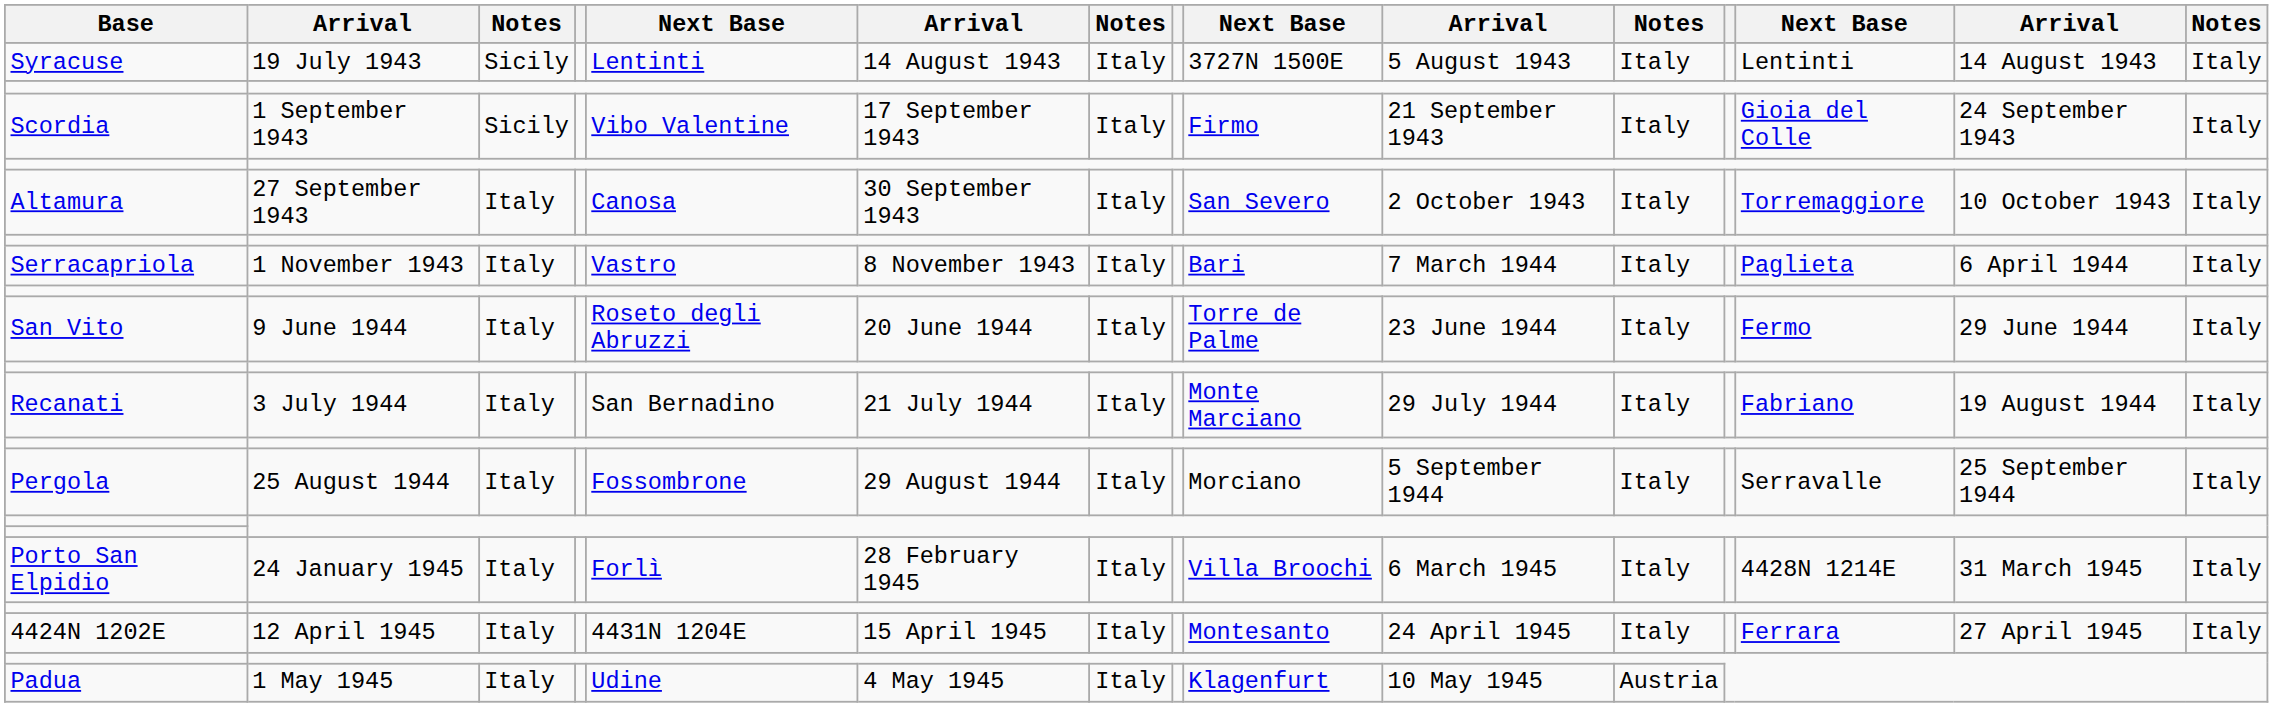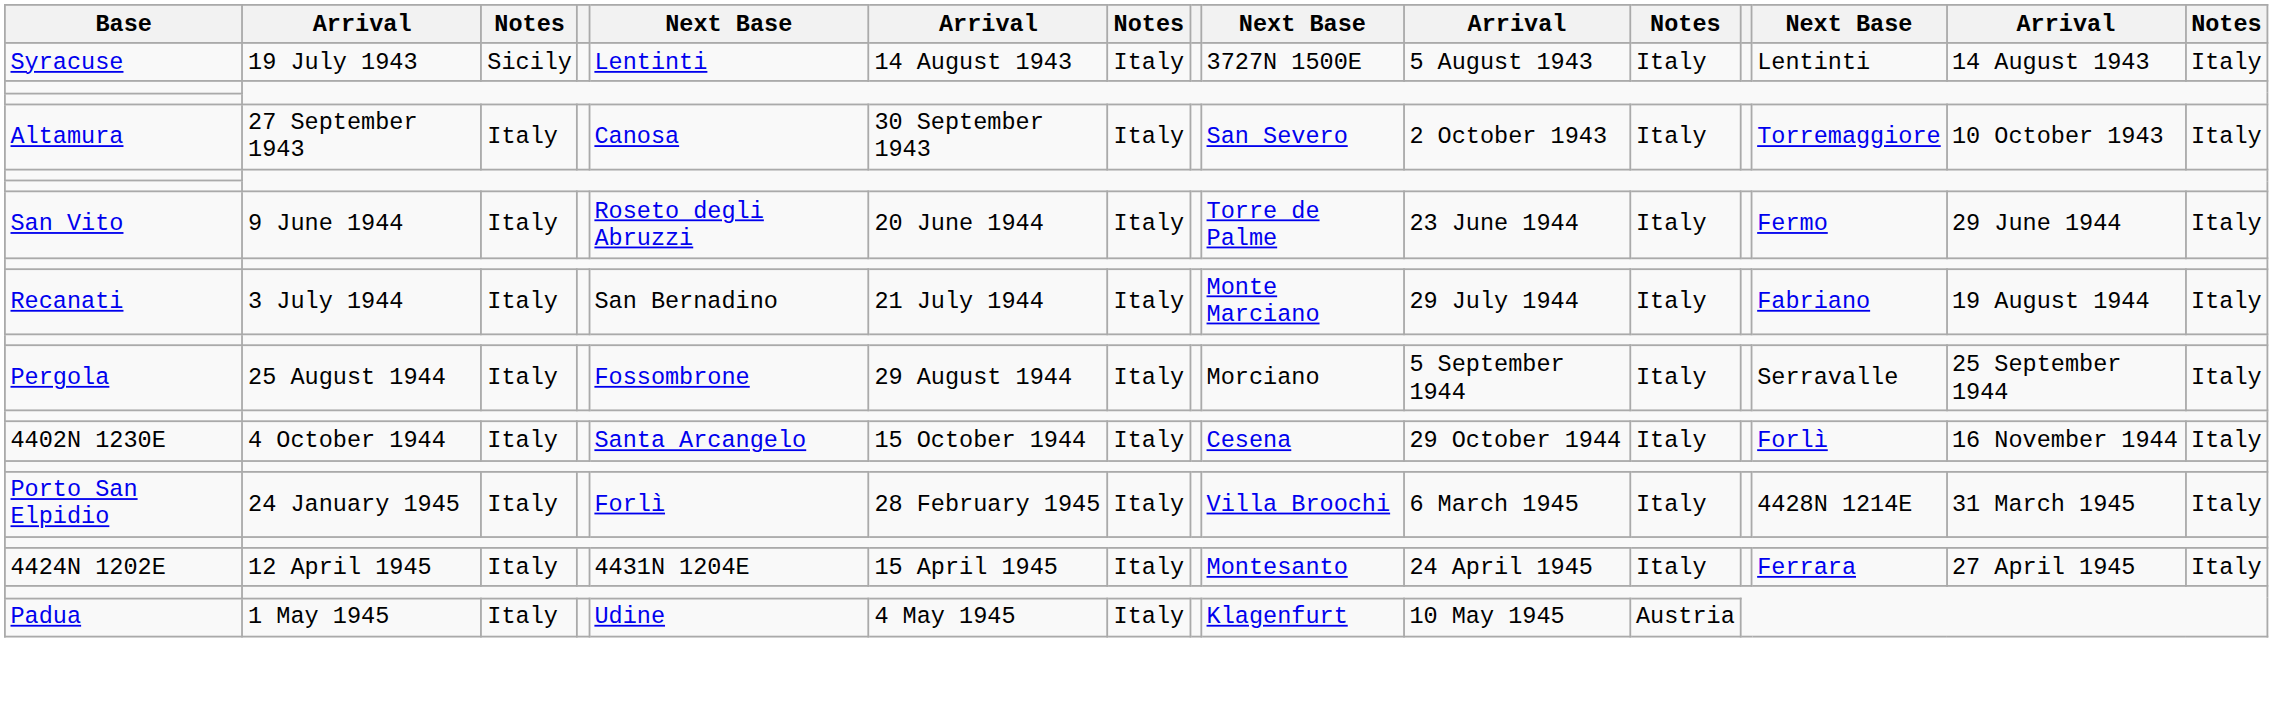- row: Scordia | 1 September 1943 | Sicily | Vibo Valentine | 17 September 1943 | Italy | Firmo | 21 September 1943 | Italy | Gioia del Colle | 24 September 1943 | Italy
- row: Serracapriola | 1 November 1943 | Italy | Vastro | 8 November 1943 | Italy | Bari | 7 March 1944 | Italy | Paglieta | 6 April 1944 | Italy
+ row: 4402N 1230E | 4 October 1944 | Italy | Santa Arcangelo | 15 October 1944 | Italy | Cesena | 29 October 1944 | Italy | Forlì | 16 November 1944 | Italy
